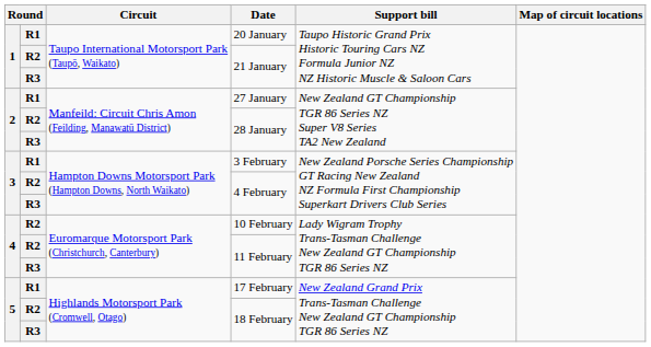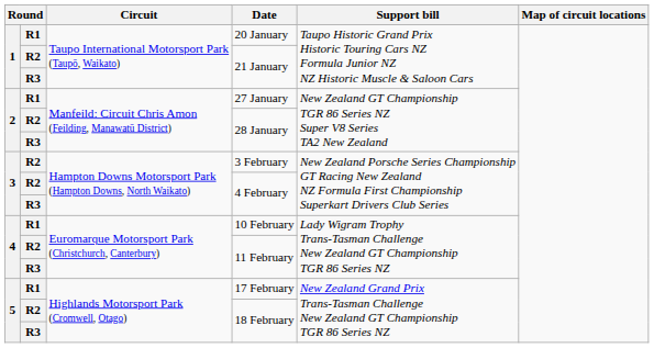3 February | column 2: R1 -> R2
10 February | column 2: R2 -> R1
